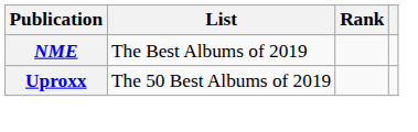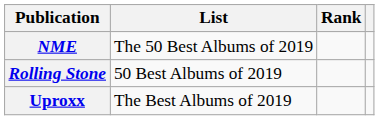NME | List: The Best Albums of 2019 -> The 50 Best Albums of 2019
+ row: Rolling Stone | 50 Best Albums of 2019
Uproxx | List: The 50 Best Albums of 2019 -> The Best Albums of 2019
